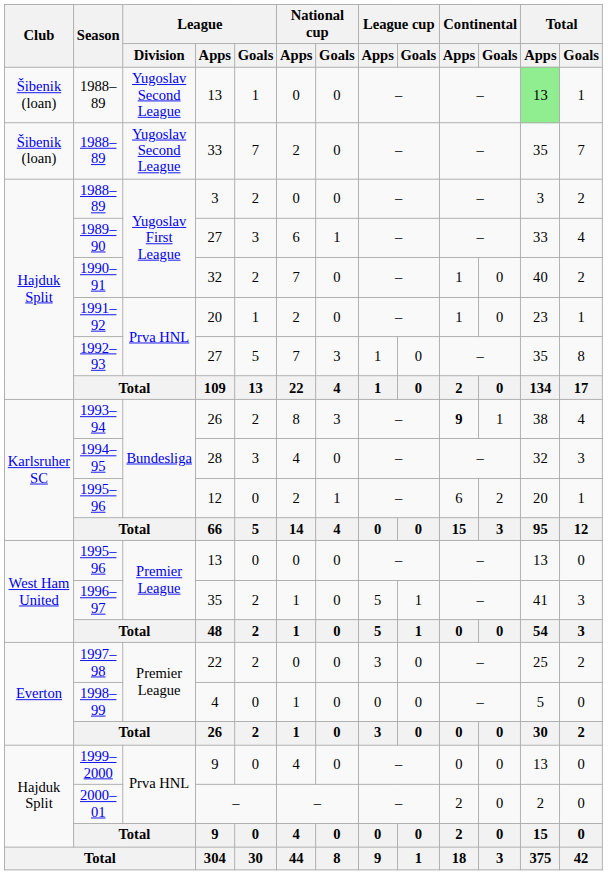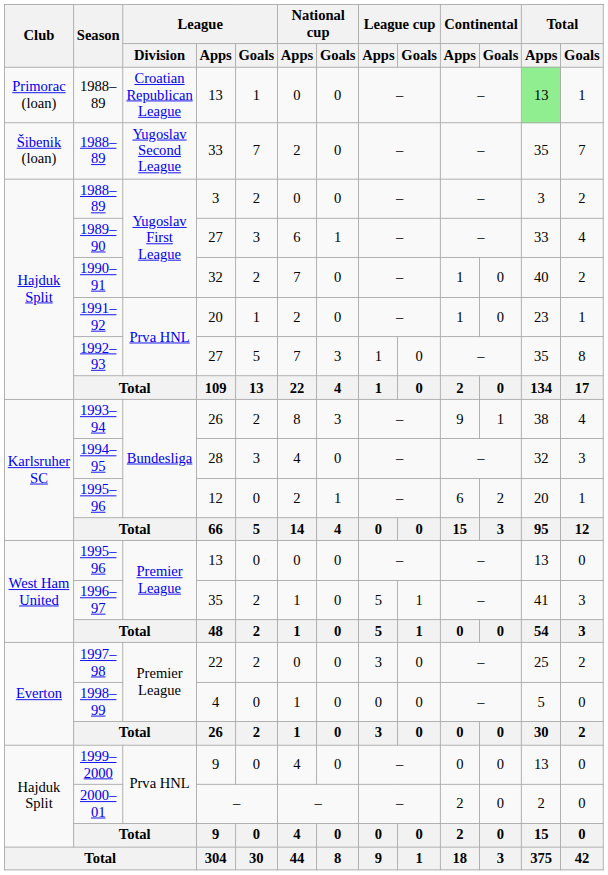1988–89 / 13 | Club: Šibenik (loan) -> Primorac (loan)
1988–89 / 13 | League / Division: Yugoslav Second League -> Croatian Republican League
1993–94 / 26 | Continental / Apps: bold -> normal
